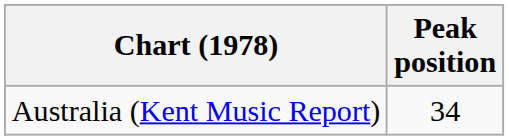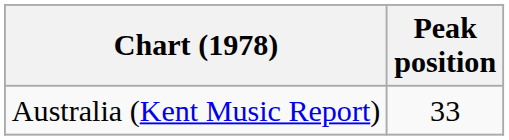Australia (Kent Music Report) | Peak position: 34 -> 33
